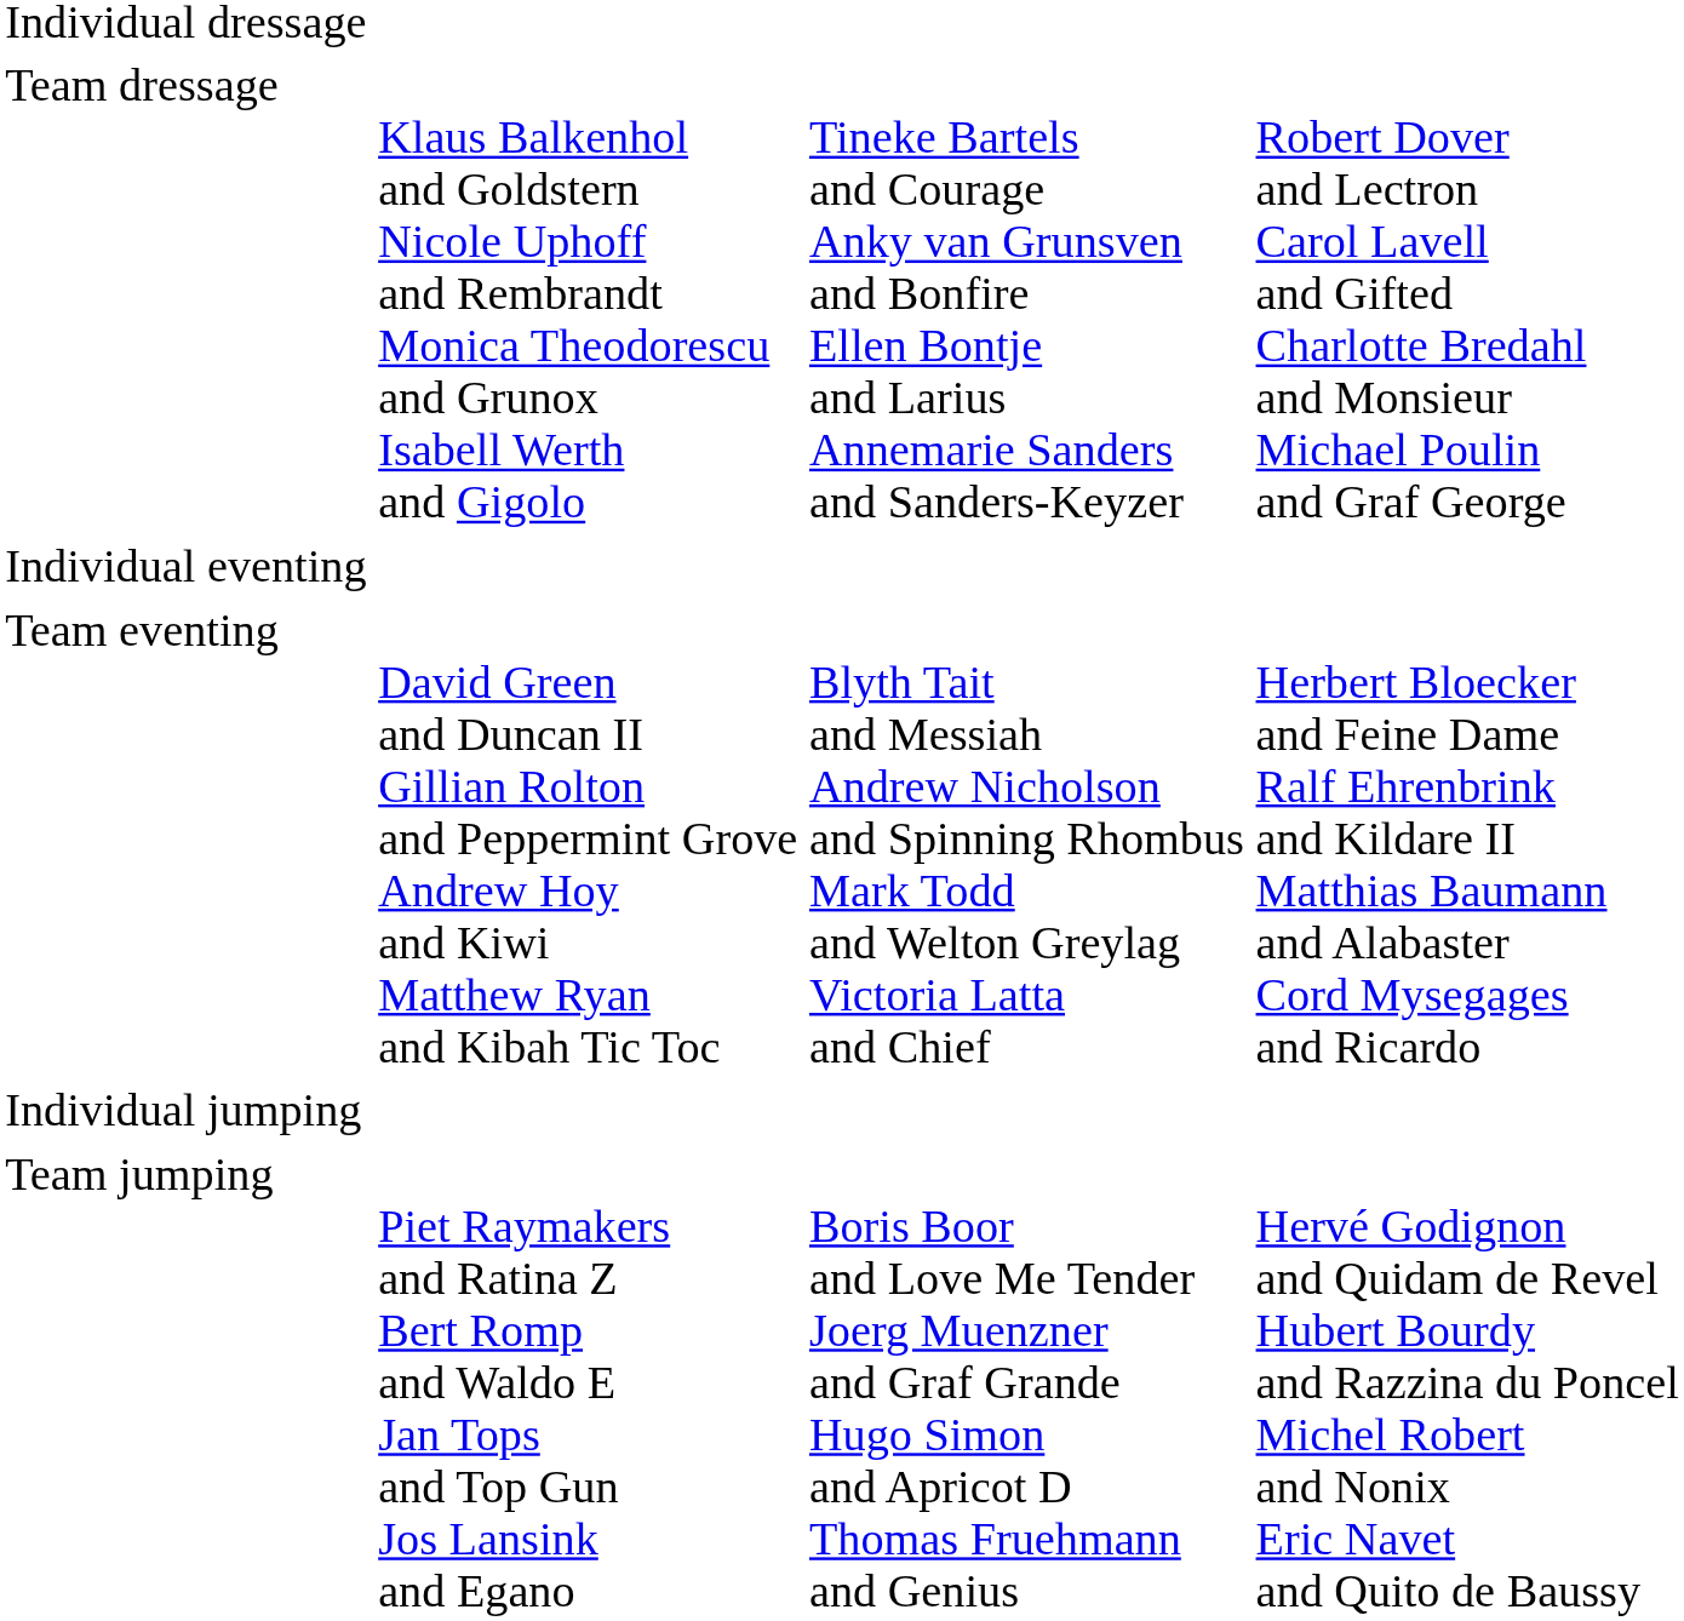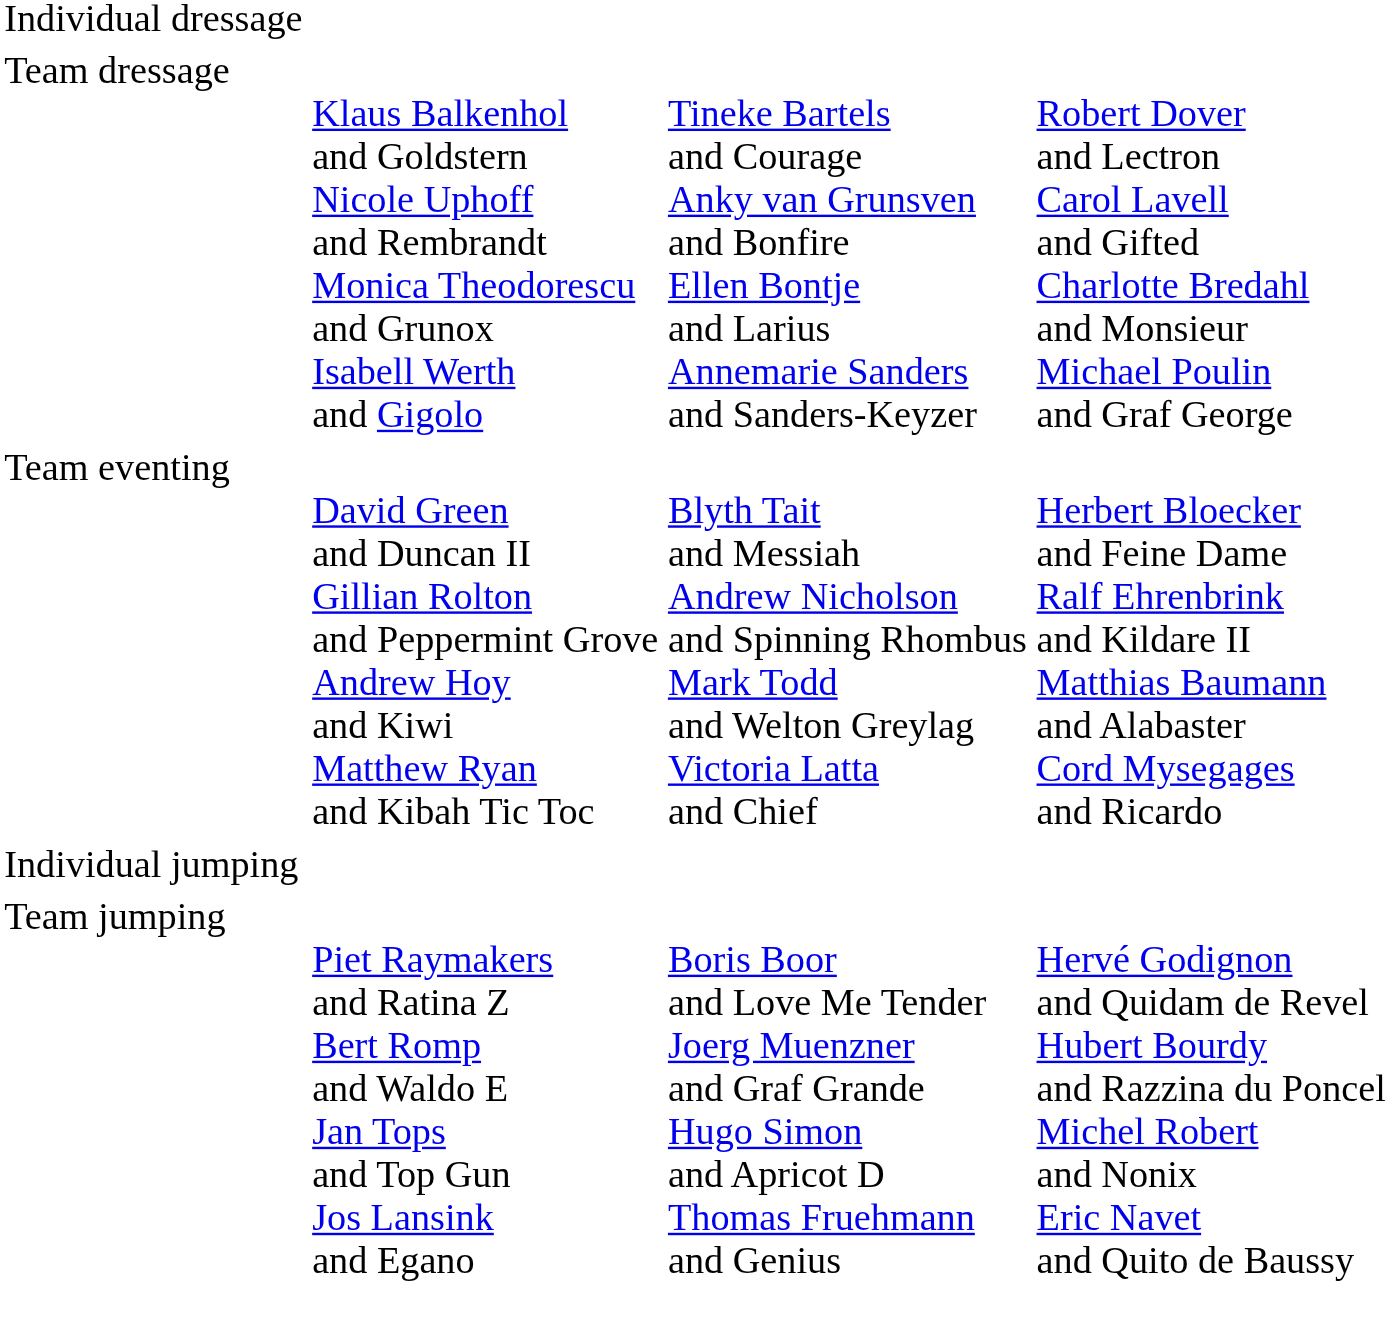- row: Individual eventing
